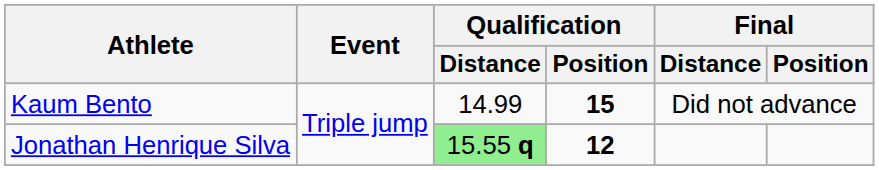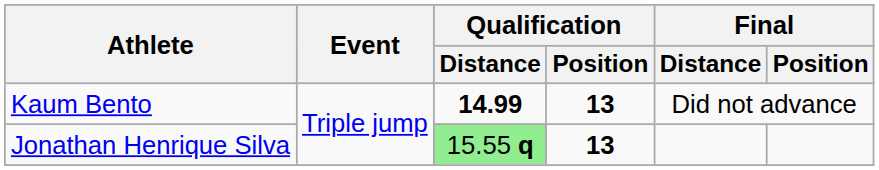Kaum Bento | Qualification / Distance: normal -> bold
Kaum Bento | Qualification / Position: 15 -> 13
Jonathan Henrique Silva | Qualification / Position: 12 -> 13
